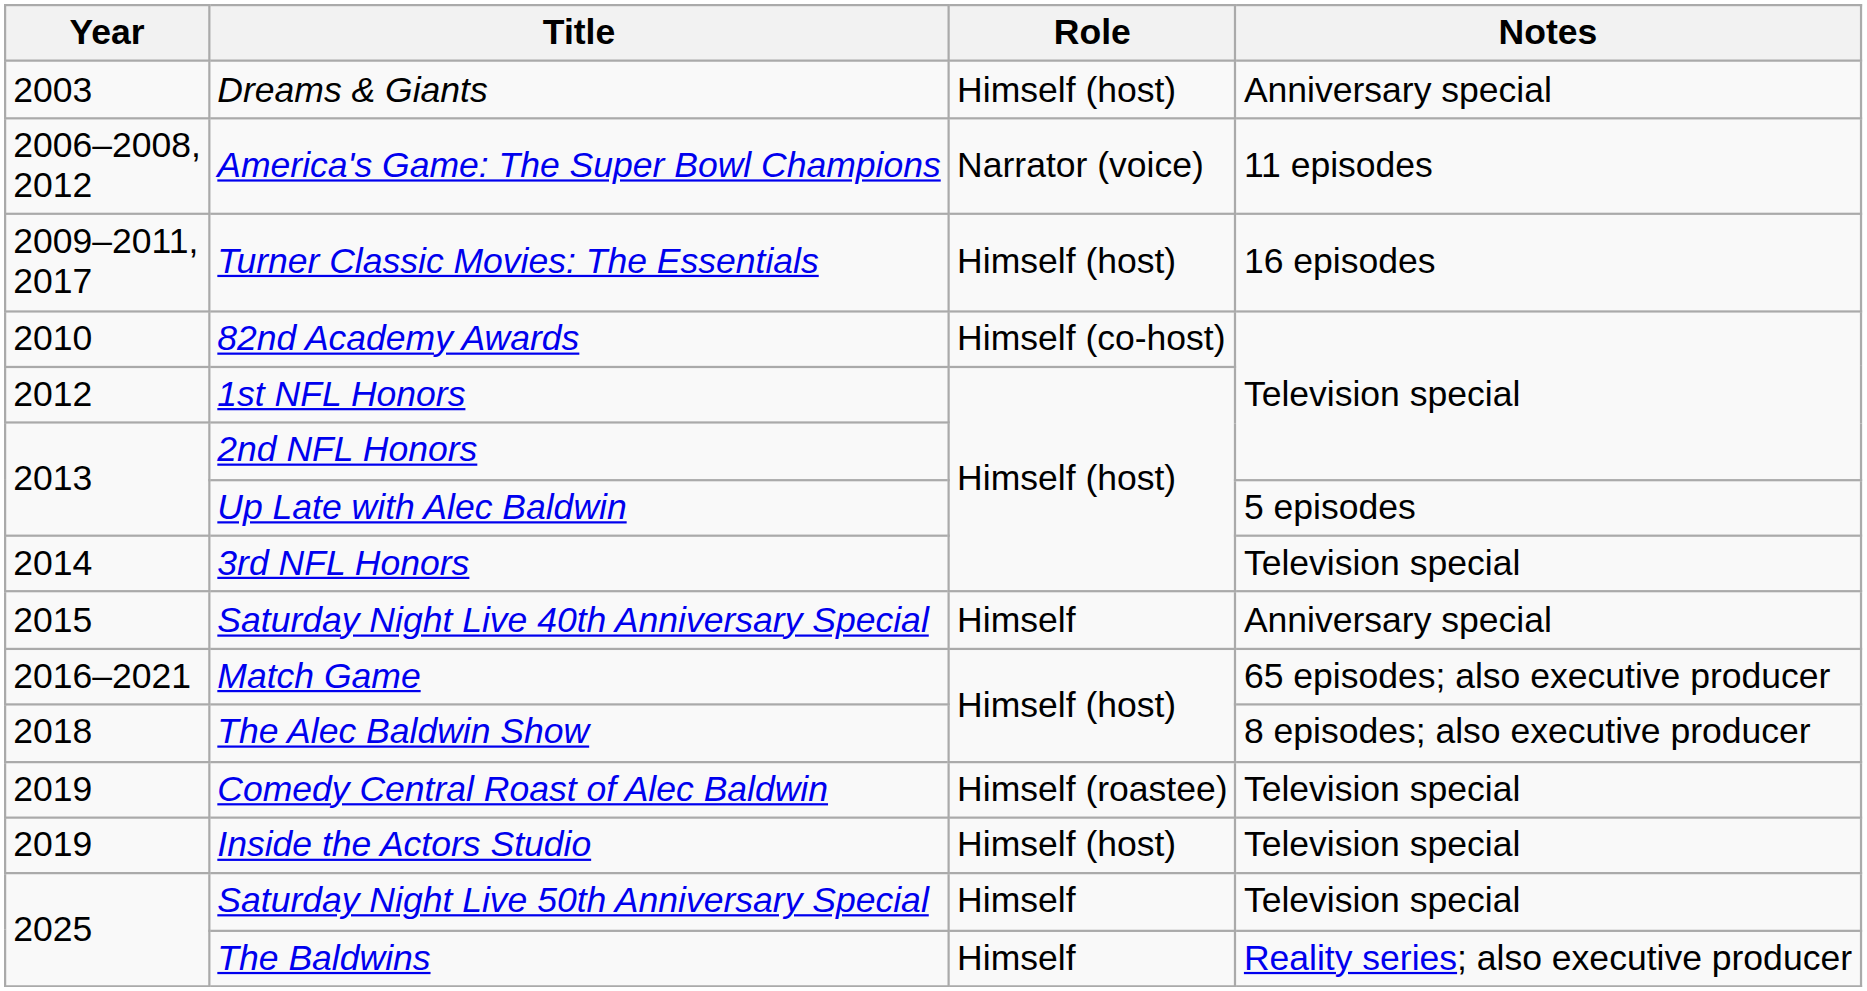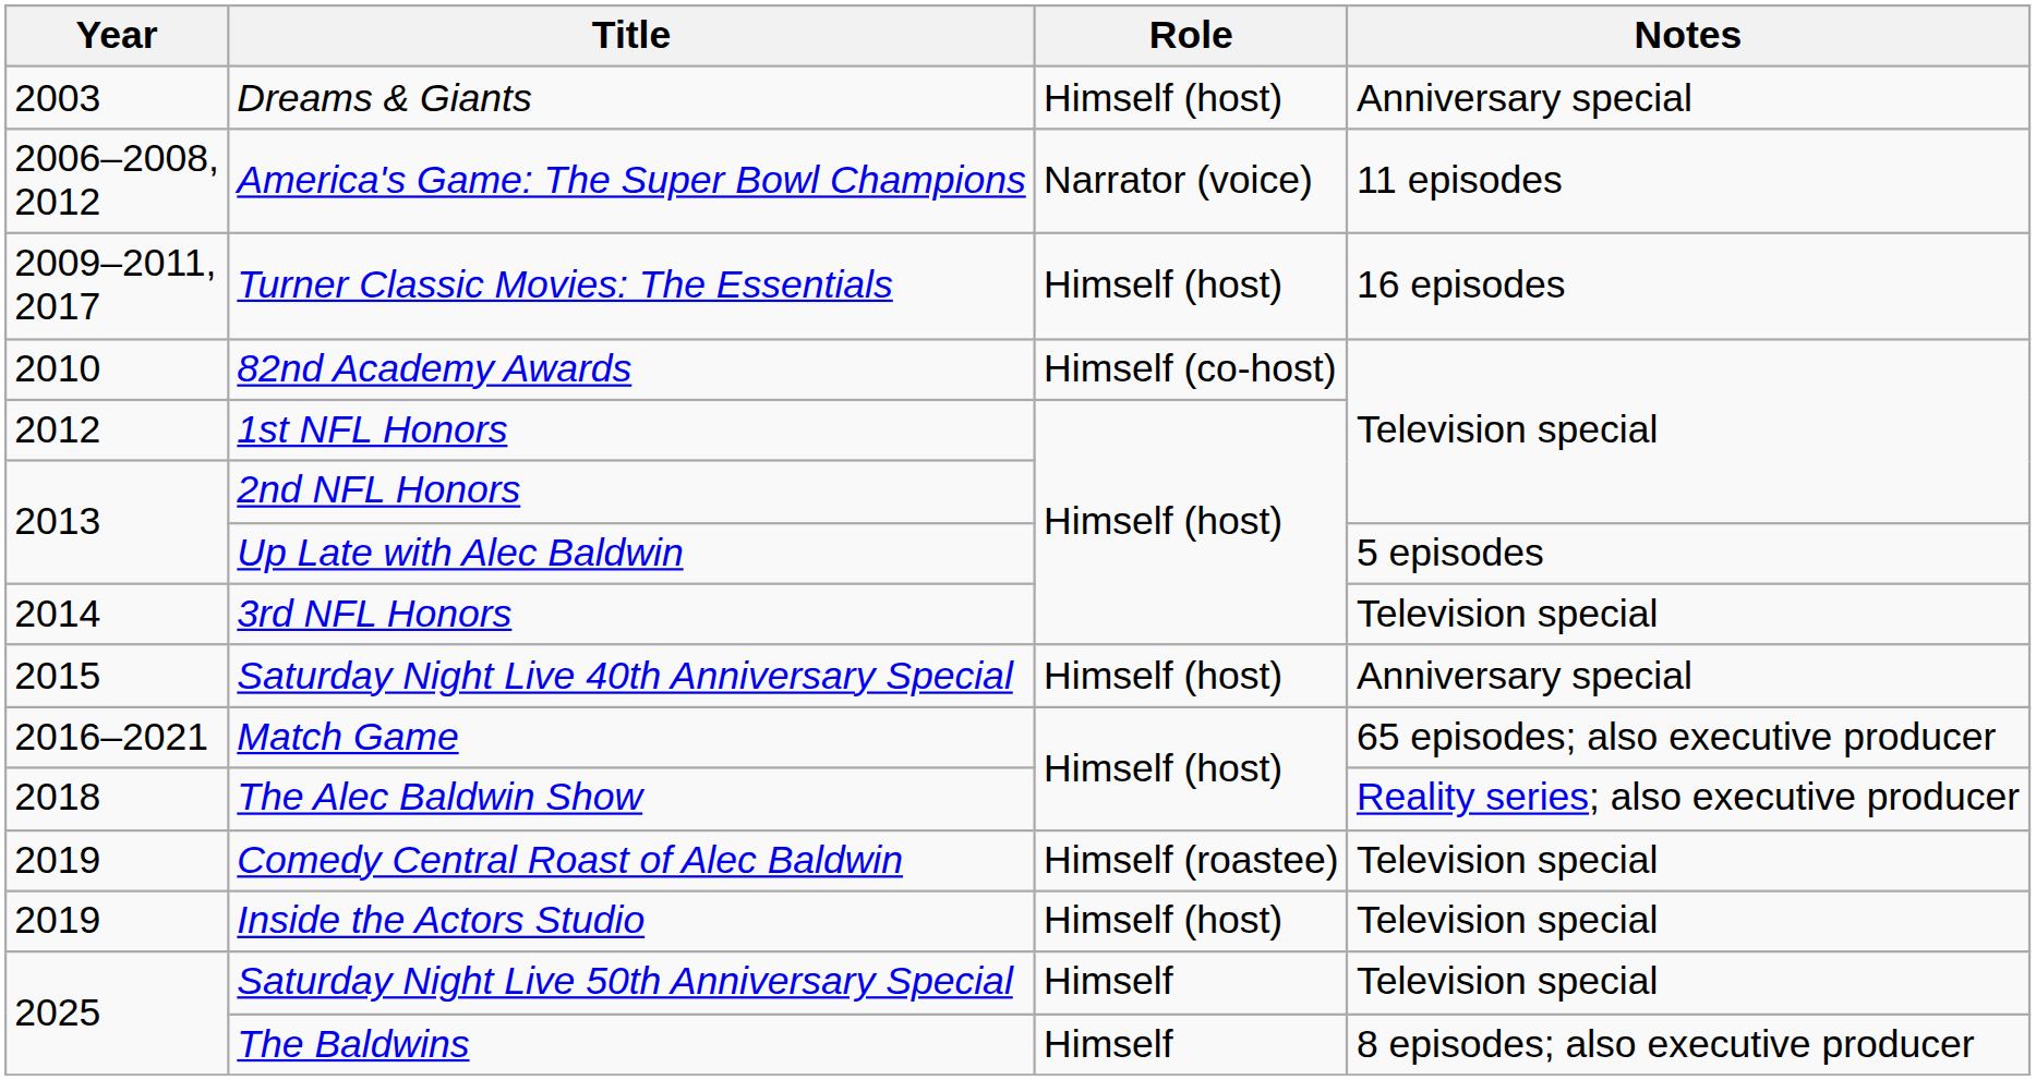Saturday Night Live 40th Anniversary Special | Role: Himself -> Himself (host)
The Alec Baldwin Show | Notes: 8 episodes; also executive producer -> Reality series; also executive producer
The Baldwins | Notes: Reality series; also executive producer -> 8 episodes; also executive producer
